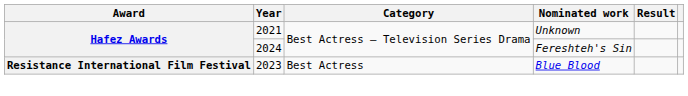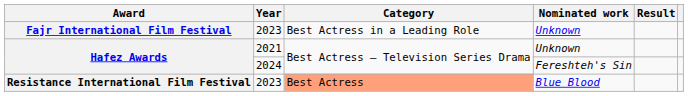+ row: Fajr International Film Festival | 2023 | Best Actress in a Leading Role | Unknown
Resistance International Film Festival | Category: no background -> lightsalmon background
